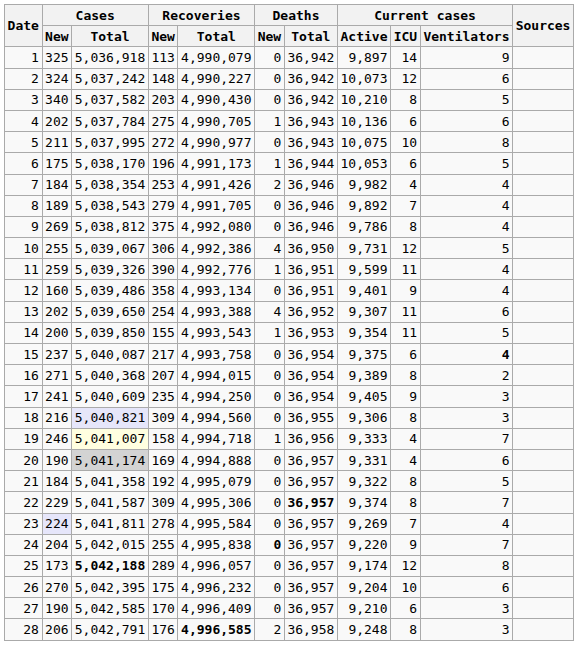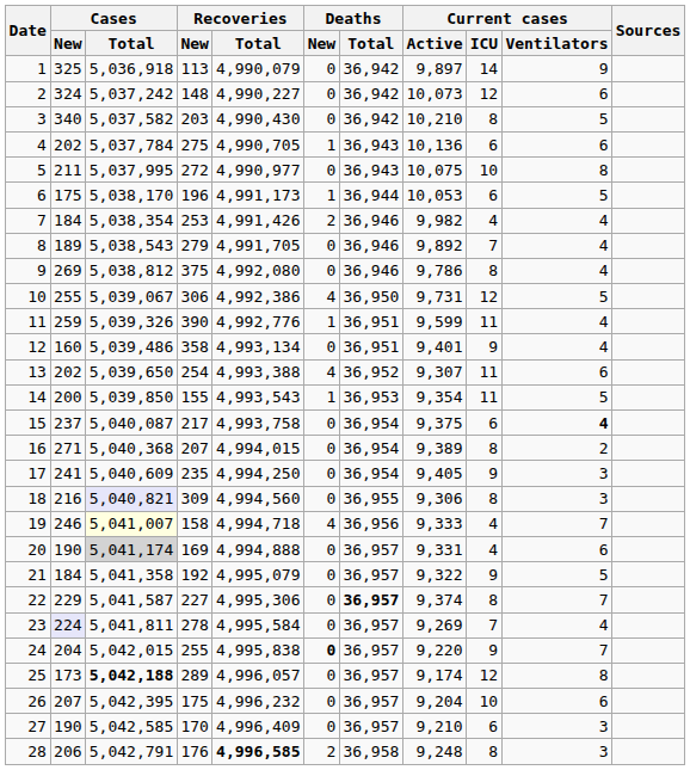19 | Deaths / New: 1 -> 4
21 | Current cases / ICU: 8 -> 9
22 | Recoveries / New: 309 -> 227
26 | Cases / New: 270 -> 207
